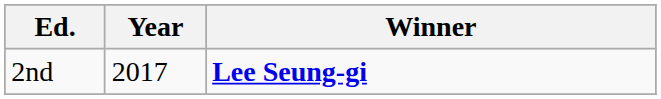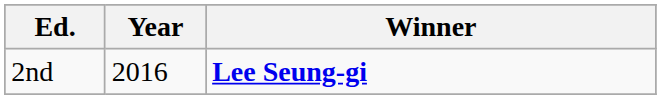2nd | Year: 2017 -> 2016
